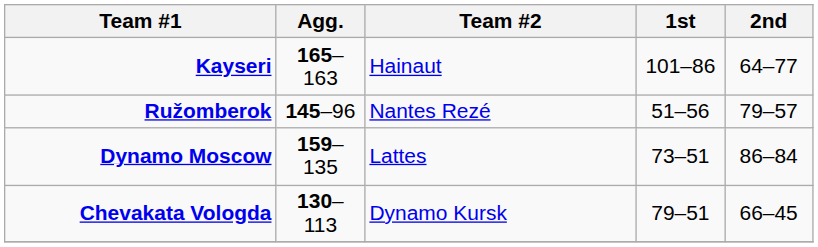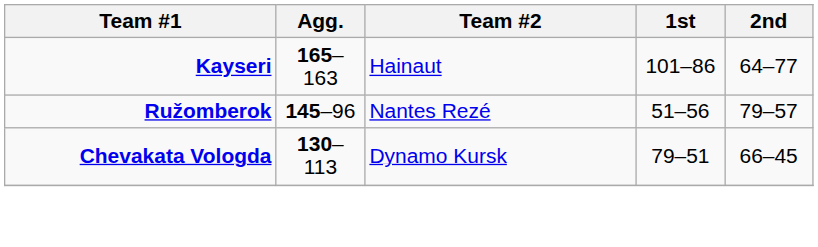- row: Dynamo Moscow | 159–135 | Lattes | 73–51 | 86–84
